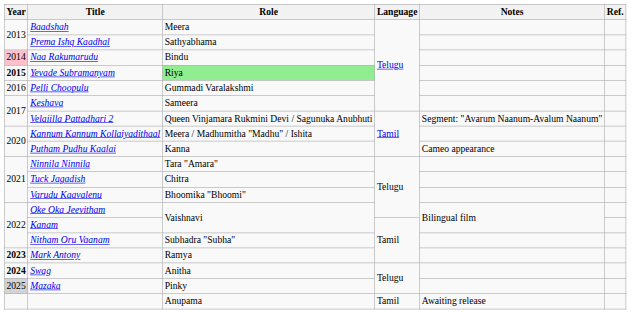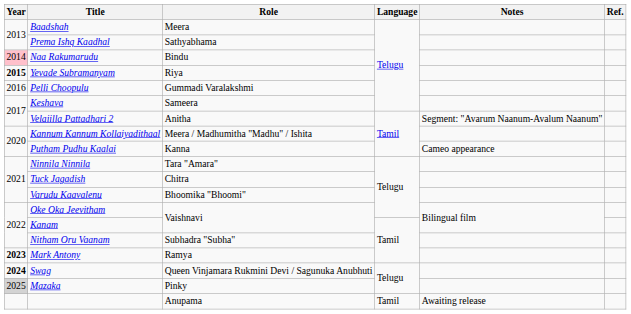Yevade Subramanyam | Role: lightgreen background -> no background
Velaiilla Pattadhari 2 | Role: Queen Vinjamara Rukmini Devi / Sagunuka Anubhuti -> Anitha
Swag | Role: Anitha -> Queen Vinjamara Rukmini Devi / Sagunuka Anubhuti
